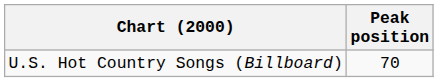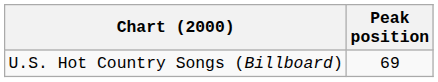U.S. Hot Country Songs (Billboard) | Peak position: 70 -> 69
